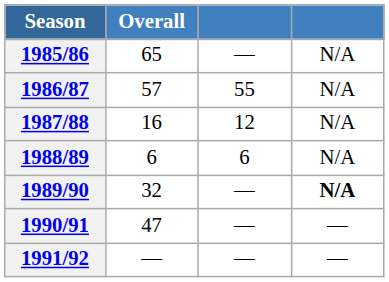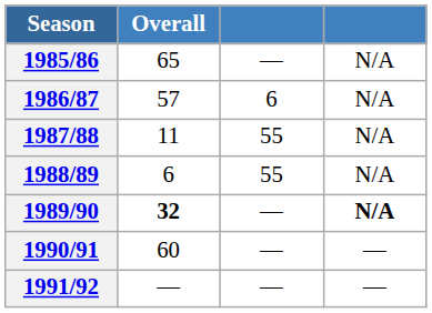1986/87 | column 3: 55 -> 6
1987/88 | Overall: 16 -> 11
1987/88 | column 3: 12 -> 55
1988/89 | column 3: 6 -> 55
1989/90 | Overall: normal -> bold
1990/91 | Overall: 47 -> 60
